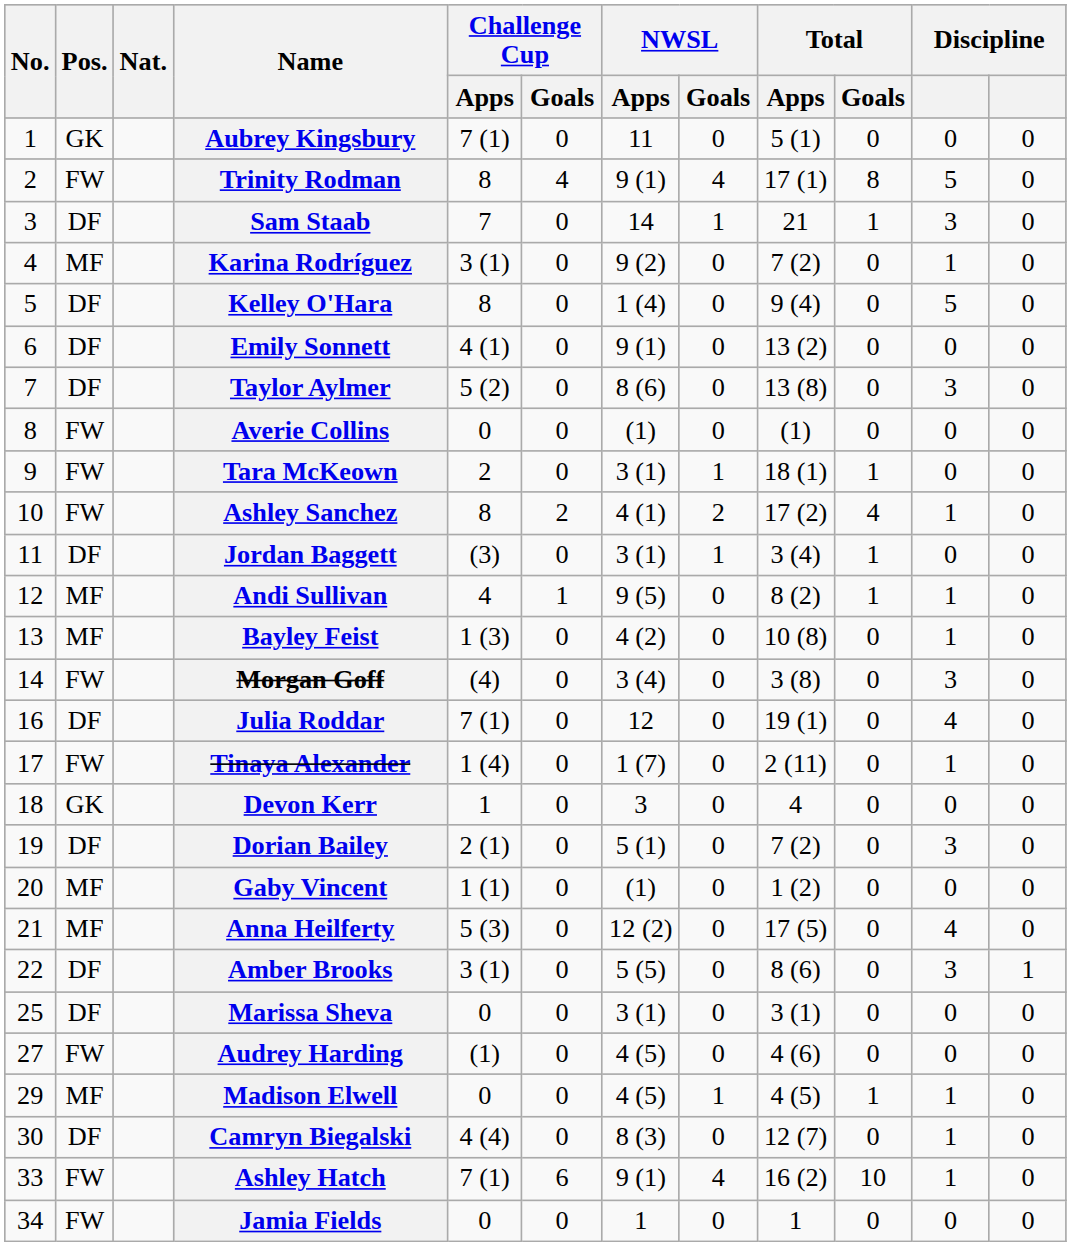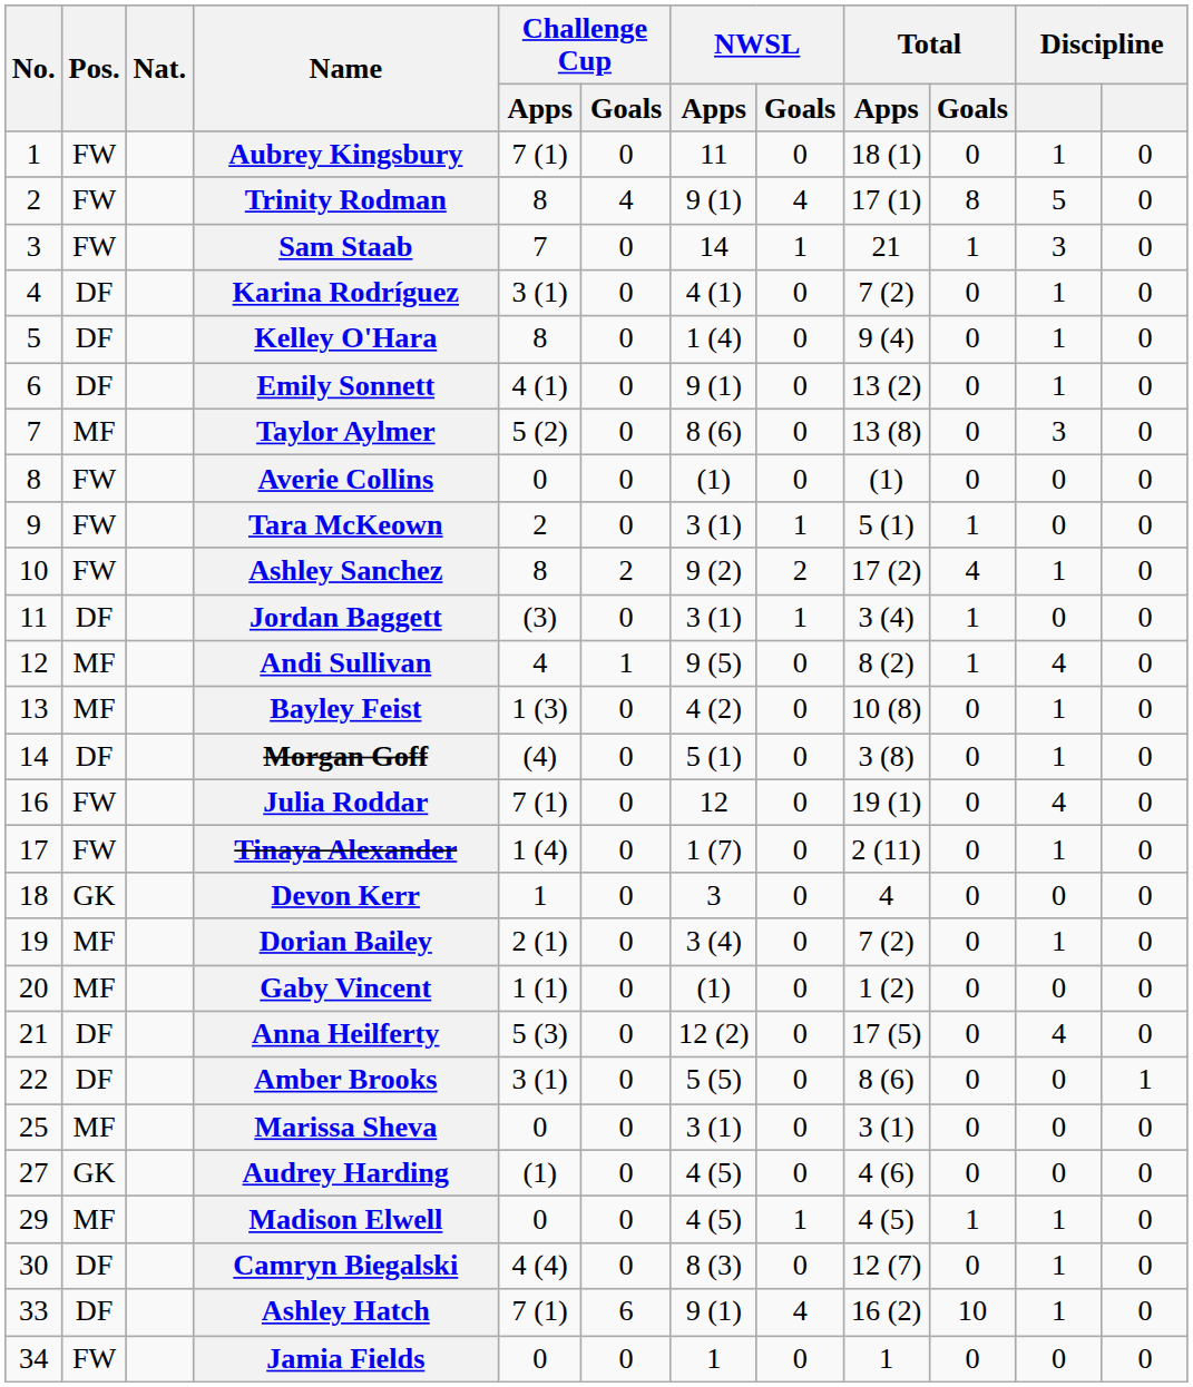Aubrey Kingsbury | Pos.: GK -> FW
Aubrey Kingsbury | Total / Apps: 5 (1) -> 18 (1)
Aubrey Kingsbury | column 11: 0 -> 1
Sam Staab | Pos.: DF -> FW
Karina Rodríguez | Pos.: MF -> DF
Karina Rodríguez | NWSL / Apps: 9 (2) -> 4 (1)
Kelley O'Hara | column 11: 5 -> 1
Emily Sonnett | column 11: 0 -> 1
Taylor Aylmer | Pos.: DF -> MF
Tara McKeown | Total / Apps: 18 (1) -> 5 (1)
Ashley Sanchez | NWSL / Apps: 4 (1) -> 9 (2)
Andi Sullivan | column 11: 1 -> 4
Morgan Goff | Pos.: FW -> DF
Morgan Goff | NWSL / Apps: 3 (4) -> 5 (1)
Morgan Goff | column 11: 3 -> 1
Julia Roddar | Pos.: DF -> FW
Dorian Bailey | Pos.: DF -> MF
Dorian Bailey | NWSL / Apps: 5 (1) -> 3 (4)
Dorian Bailey | column 11: 3 -> 1
Anna Heilferty | Pos.: MF -> DF
Amber Brooks | column 11: 3 -> 0
Marissa Sheva | Pos.: DF -> MF
Audrey Harding | Pos.: FW -> GK
Ashley Hatch | Pos.: FW -> DF
